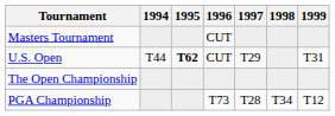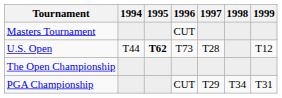U.S. Open | 1996: CUT -> T73
U.S. Open | 1997: T29 -> T28
U.S. Open | 1999: T31 -> T12
PGA Championship | 1996: T73 -> CUT
PGA Championship | 1997: T28 -> T29
PGA Championship | 1999: T12 -> T31
